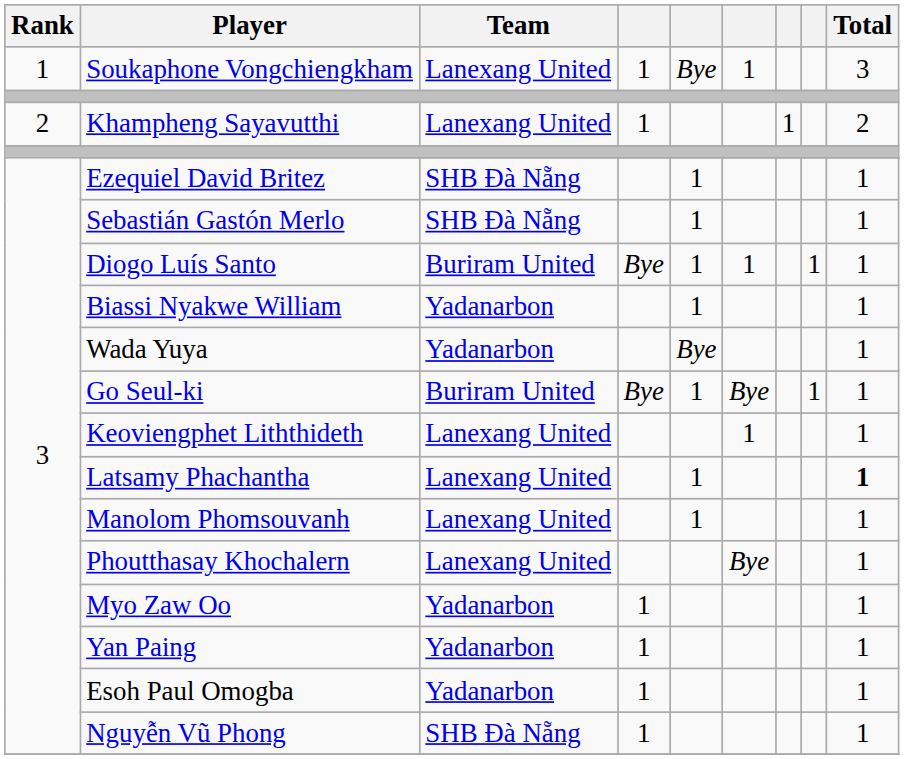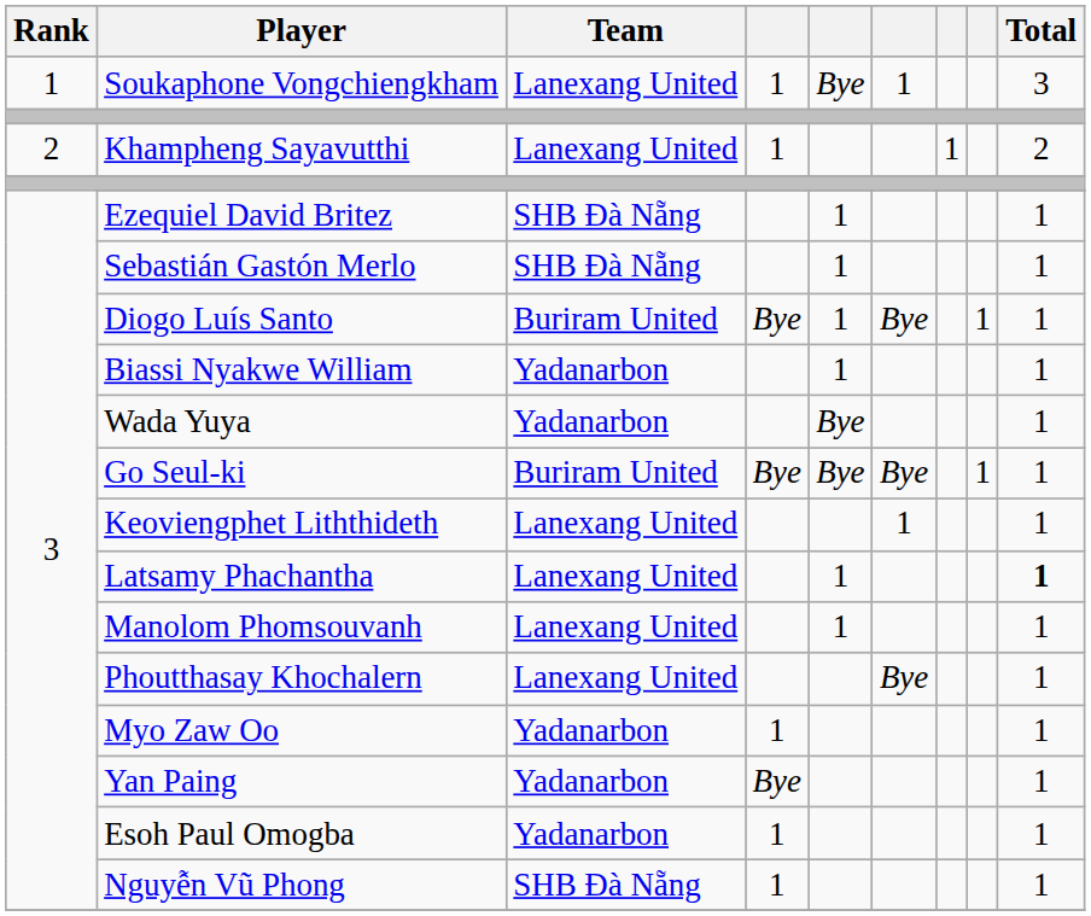Diogo Luís Santo | column 6: 1 -> Bye
Go Seul-ki | column 5: 1 -> Bye
Yan Paing | column 4: 1 -> Bye
